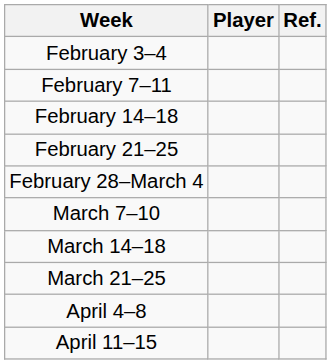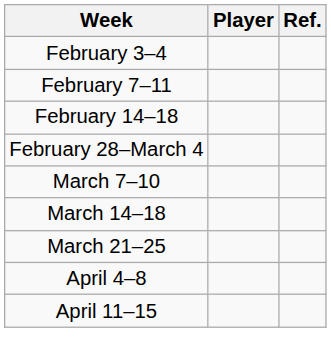- row: February 21–25
